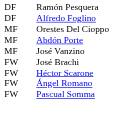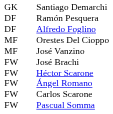+ row: GK | Santiago Demarchi
- row: MF | Abdón Porte
+ row: FW | Carlos Scarone
